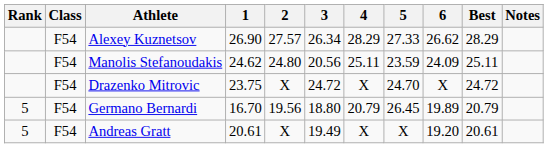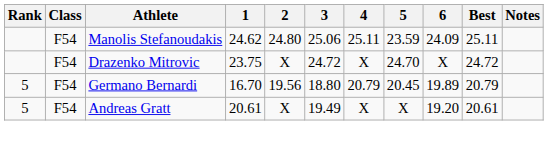- row: F54 | Alexey Kuznetsov | 26.90 | 27.57 | 26.34 | 28.29 | 27.33 | 26.62 | 28.29
Manolis Stefanoudakis | 3: 20.56 -> 25.06
Germano Bernardi | 5: 26.45 -> 20.45
